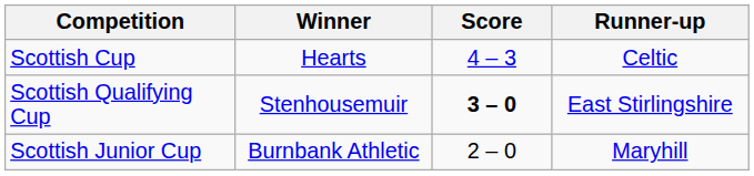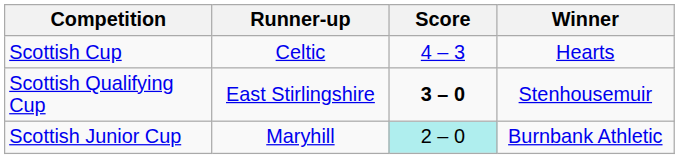columns swapped: Winner <-> Runner-up
Scottish Junior Cup | Score: no background -> paleturquoise background
